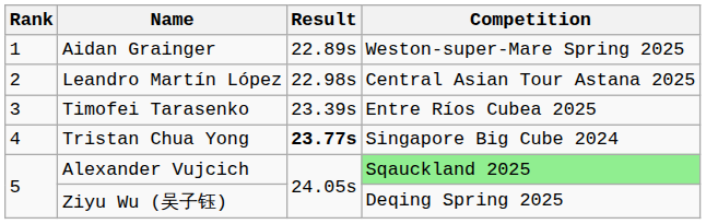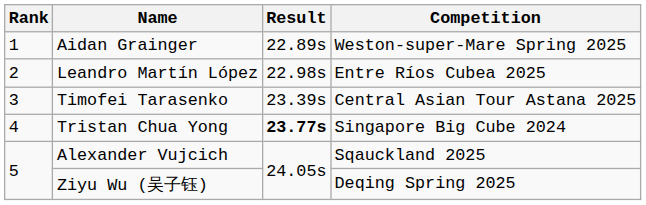Leandro Martín López | Competition: Central Asian Tour Astana 2025 -> Entre Ríos Cubea 2025
Timofei Tarasenko | Competition: Entre Ríos Cubea 2025 -> Central Asian Tour Astana 2025
Alexander Vujcich | Competition: lightgreen background -> no background
